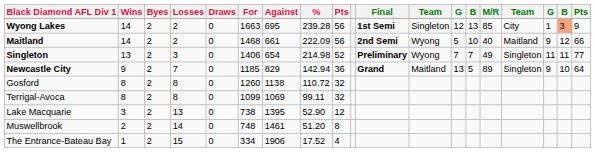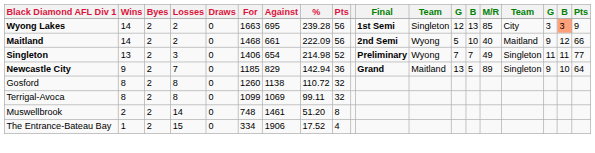Wyong Lakes | column 17: 1 -> 3
- row: Lake Macquarie | 3 | 2 | 13 | 0 | 738 | 1395 | 52.90 | 12
